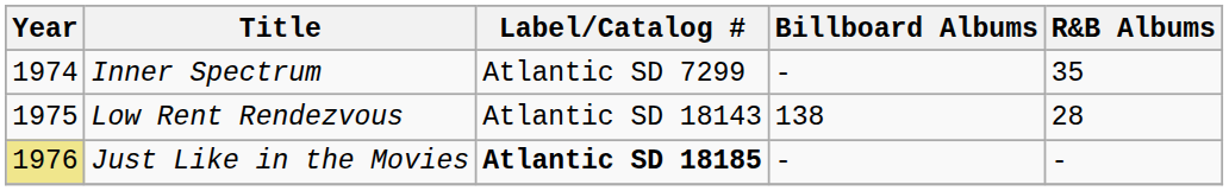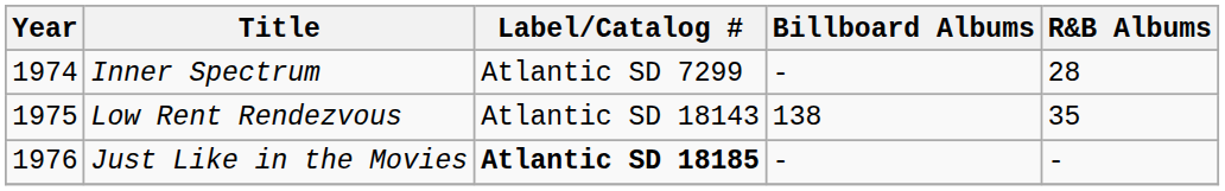Inner Spectrum | R&B Albums: 35 -> 28
Low Rent Rendezvous | R&B Albums: 28 -> 35
Just Like in the Movies | Year: khaki background -> no background
